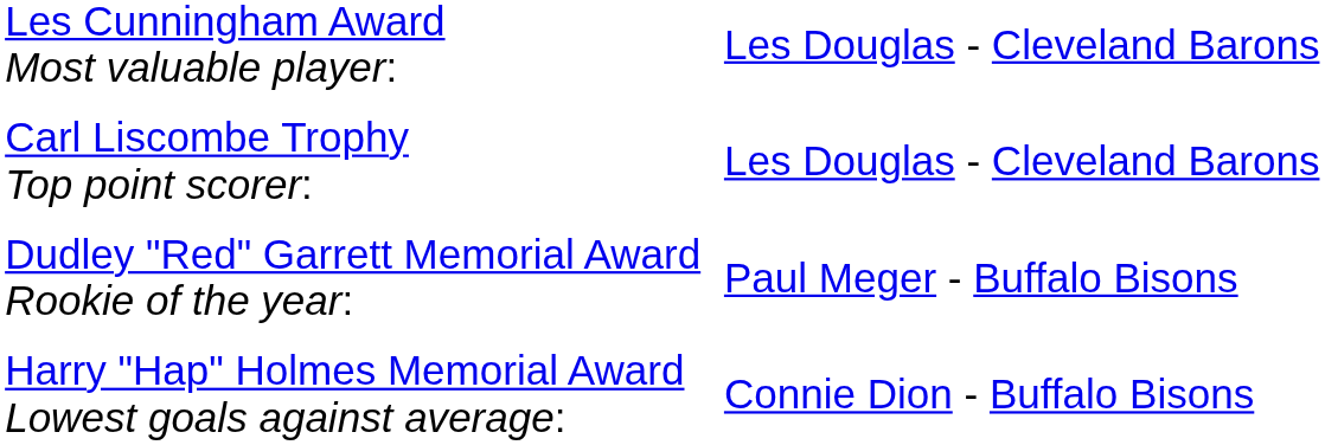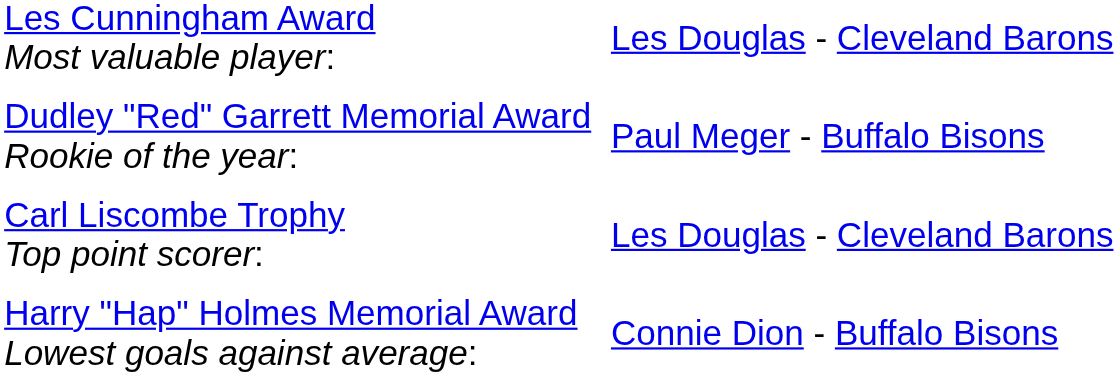rows swapped: Carl Liscombe Trophy Top point scorer: <-> Dudley "Red" Garrett Memorial Award Rookie of the year:
